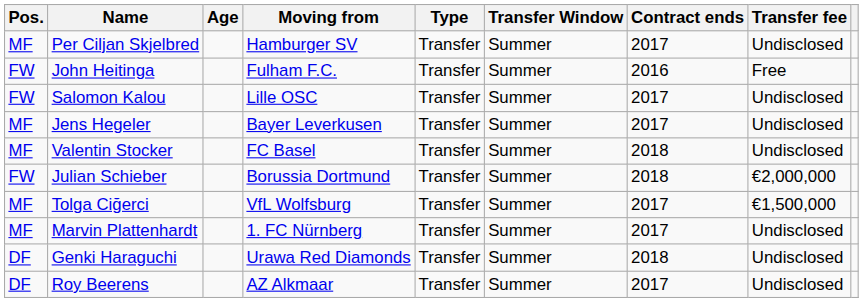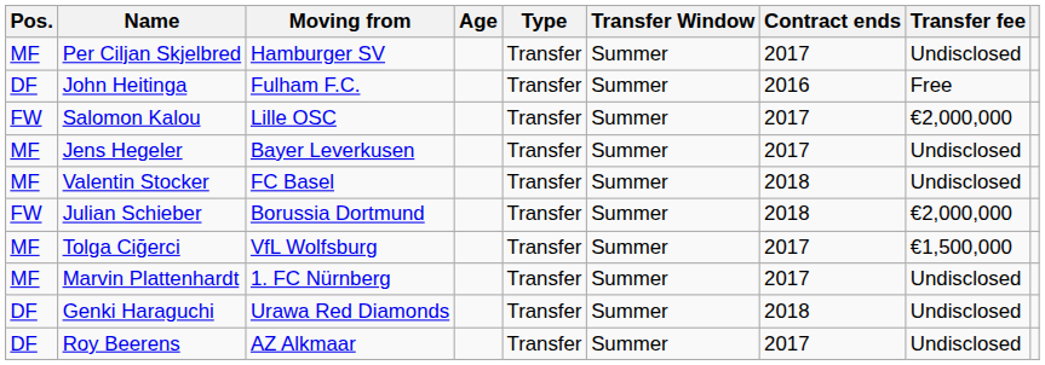columns swapped: Age <-> Moving from
John Heitinga | Pos.: FW -> DF
Salomon Kalou | Transfer fee: Undisclosed -> €2,000,000
